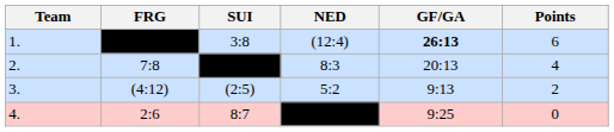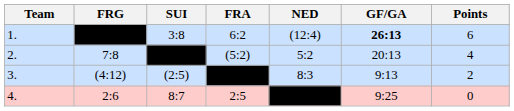+ column: FRA | 6:2 | (5:2) | 2:5
2. | NED: 8:3 -> 5:2
3. | NED: 5:2 -> 8:3
